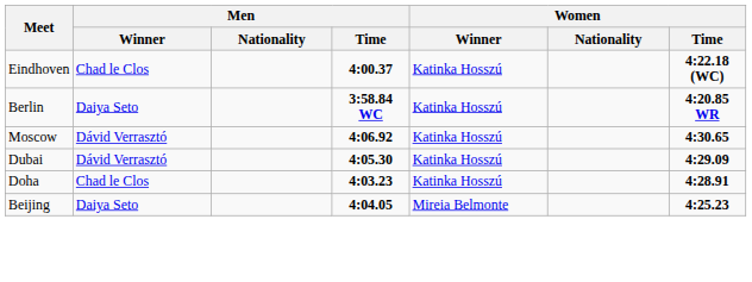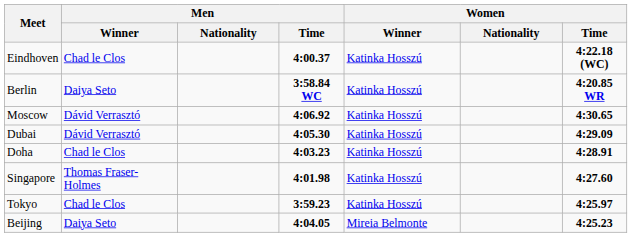+ row: Singapore | Thomas Fraser-Holmes | 4:01.98 | Katinka Hosszú | 4:27.60
+ row: Tokyo | Chad le Clos | 3:59.23 | Katinka Hosszú | 4:25.97
